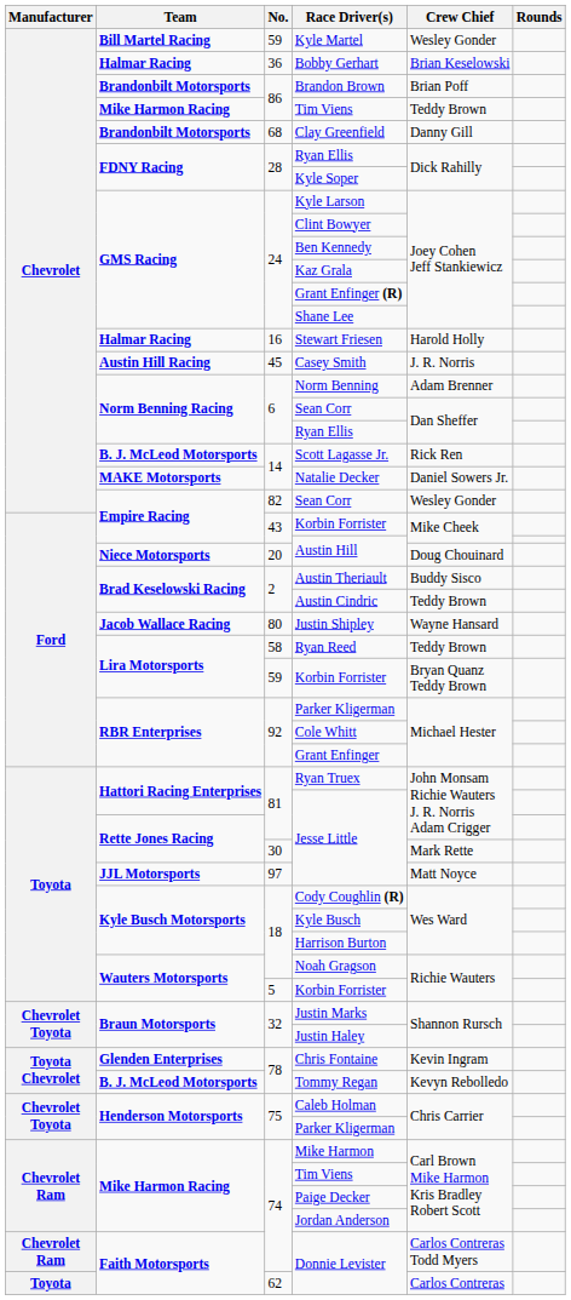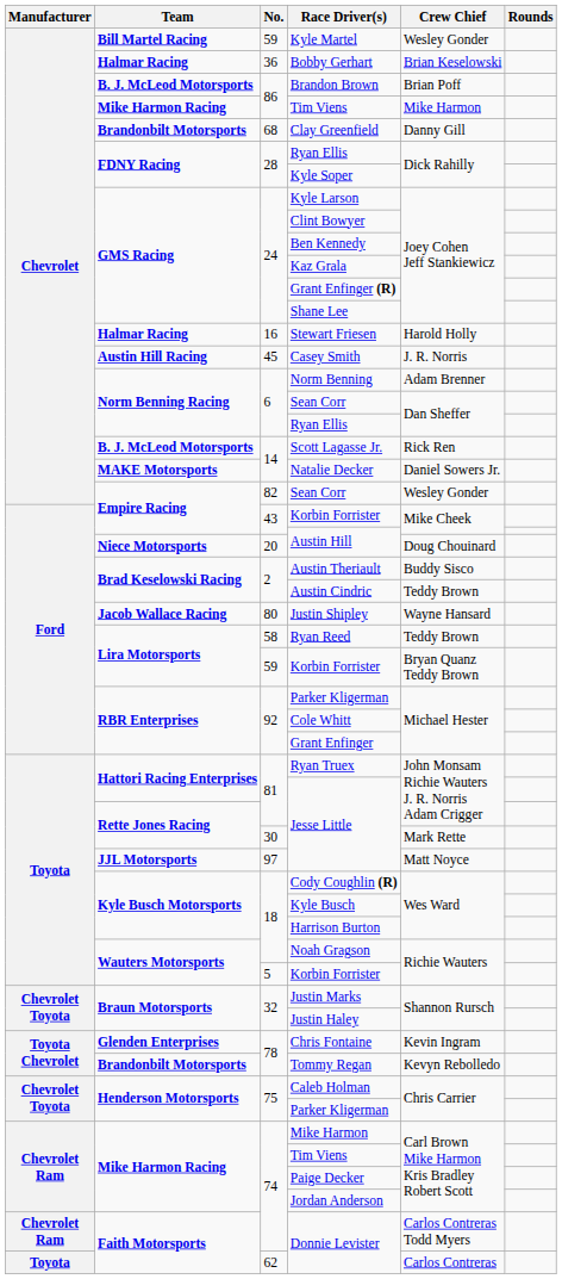Brandon Brown | Team: Brandonbilt Motorsports -> B. J. McLeod Motorsports
86 / Tim Viens | Crew Chief: Teddy Brown -> Mike Harmon
Tommy Regan | Team: B. J. McLeod Motorsports -> Brandonbilt Motorsports
